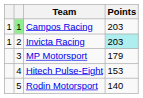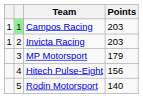Invicta Racing | Points: paleturquoise background -> no background
Hitech Pulse-Eight | Points: 153 -> 156
